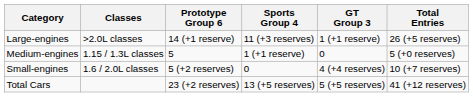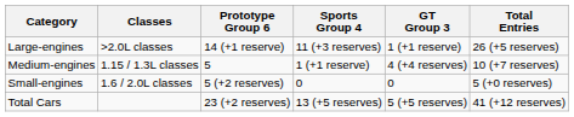Medium-engines | GT Group 3: 0 -> 4 (+4 reserves)
Medium-engines | Total Entries: 5 (+0 reserves) -> 10 (+7 reserves)
Small-engines | GT Group 3: 4 (+4 reserves) -> 0
Small-engines | Total Entries: 10 (+7 reserves) -> 5 (+0 reserves)
